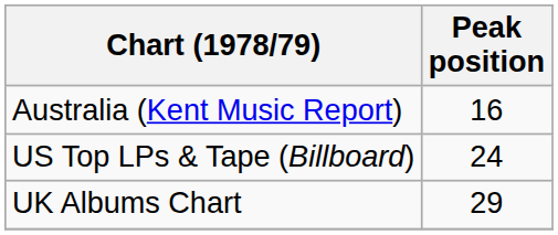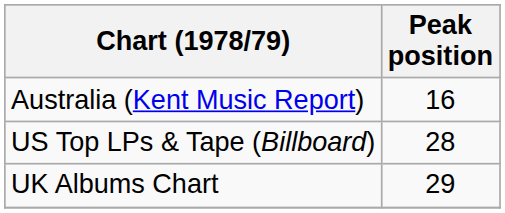US Top LPs & Tape (Billboard) | Peak position: 24 -> 28
